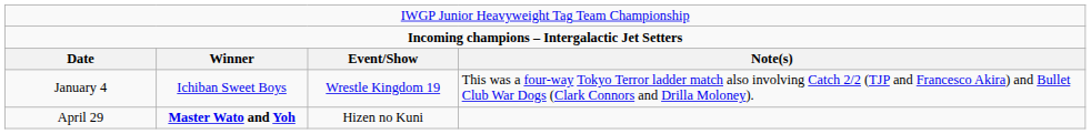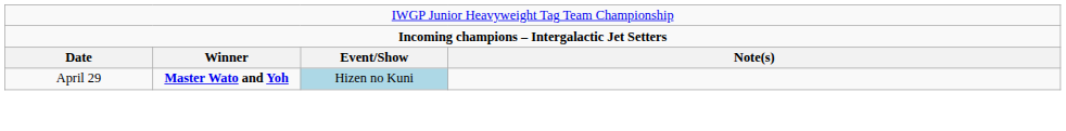- row: January 4 | Ichiban Sweet Boys | Wrestle Kingdom 19 | This was a four-way Tokyo Terror ladder match also involving Catch 2/2 (TJP and Francesco Akira) and Bullet Club War Dogs (Clark Connors and Drilla Moloney).
April 29 | column 3: no background -> lightblue background
